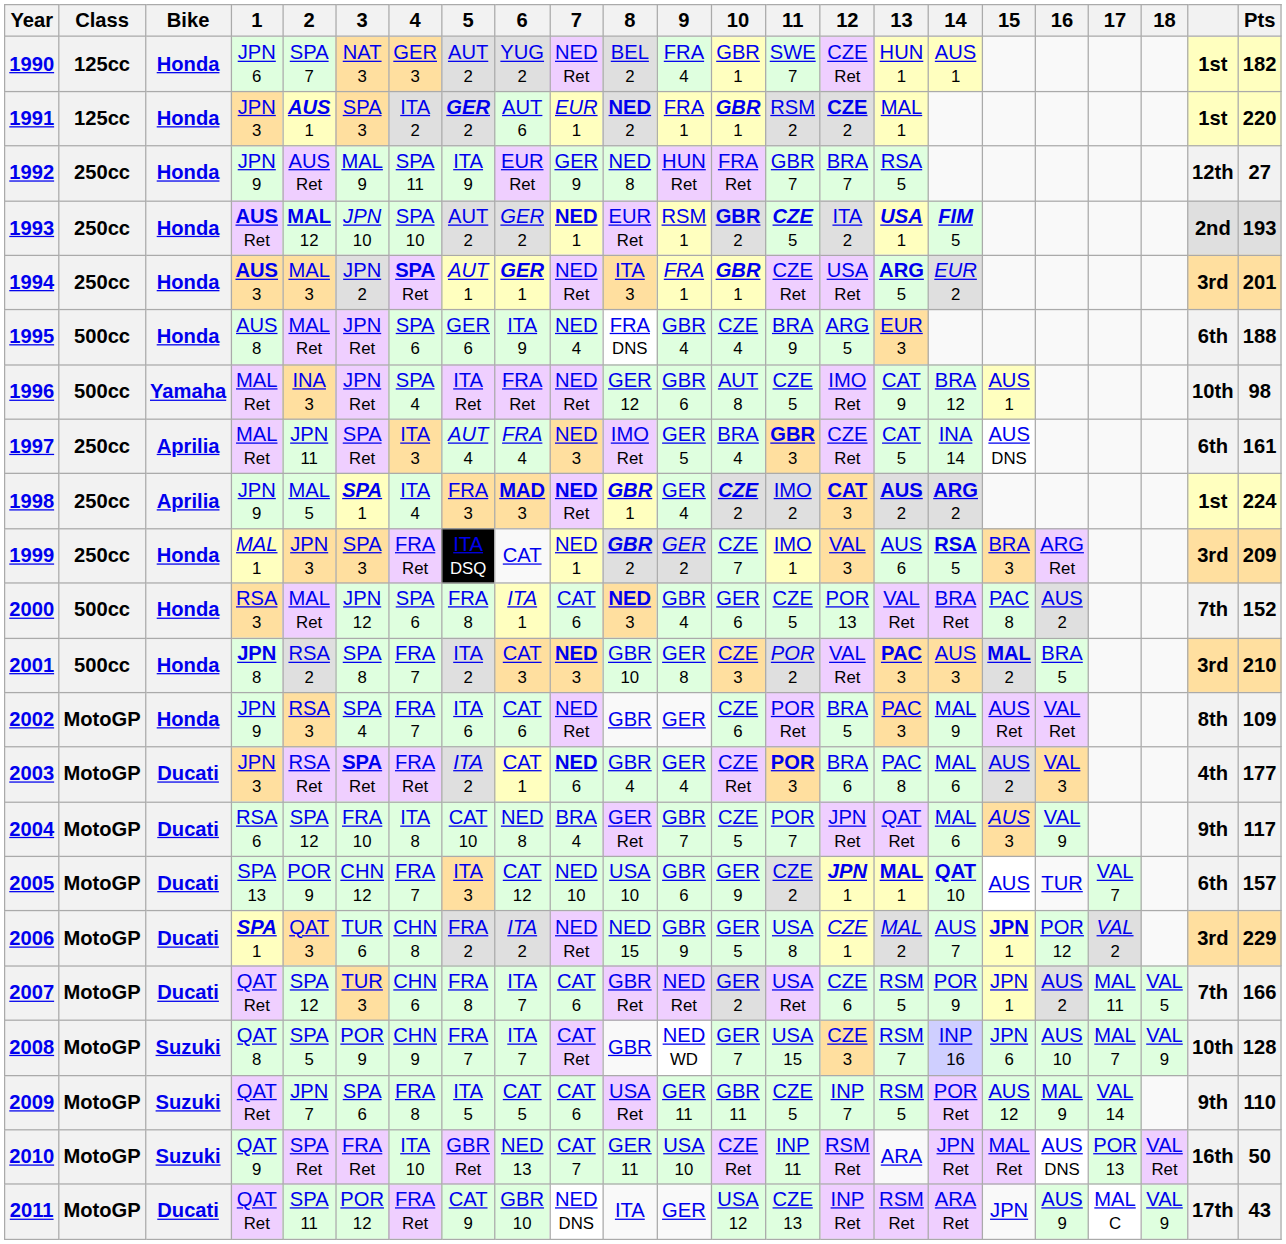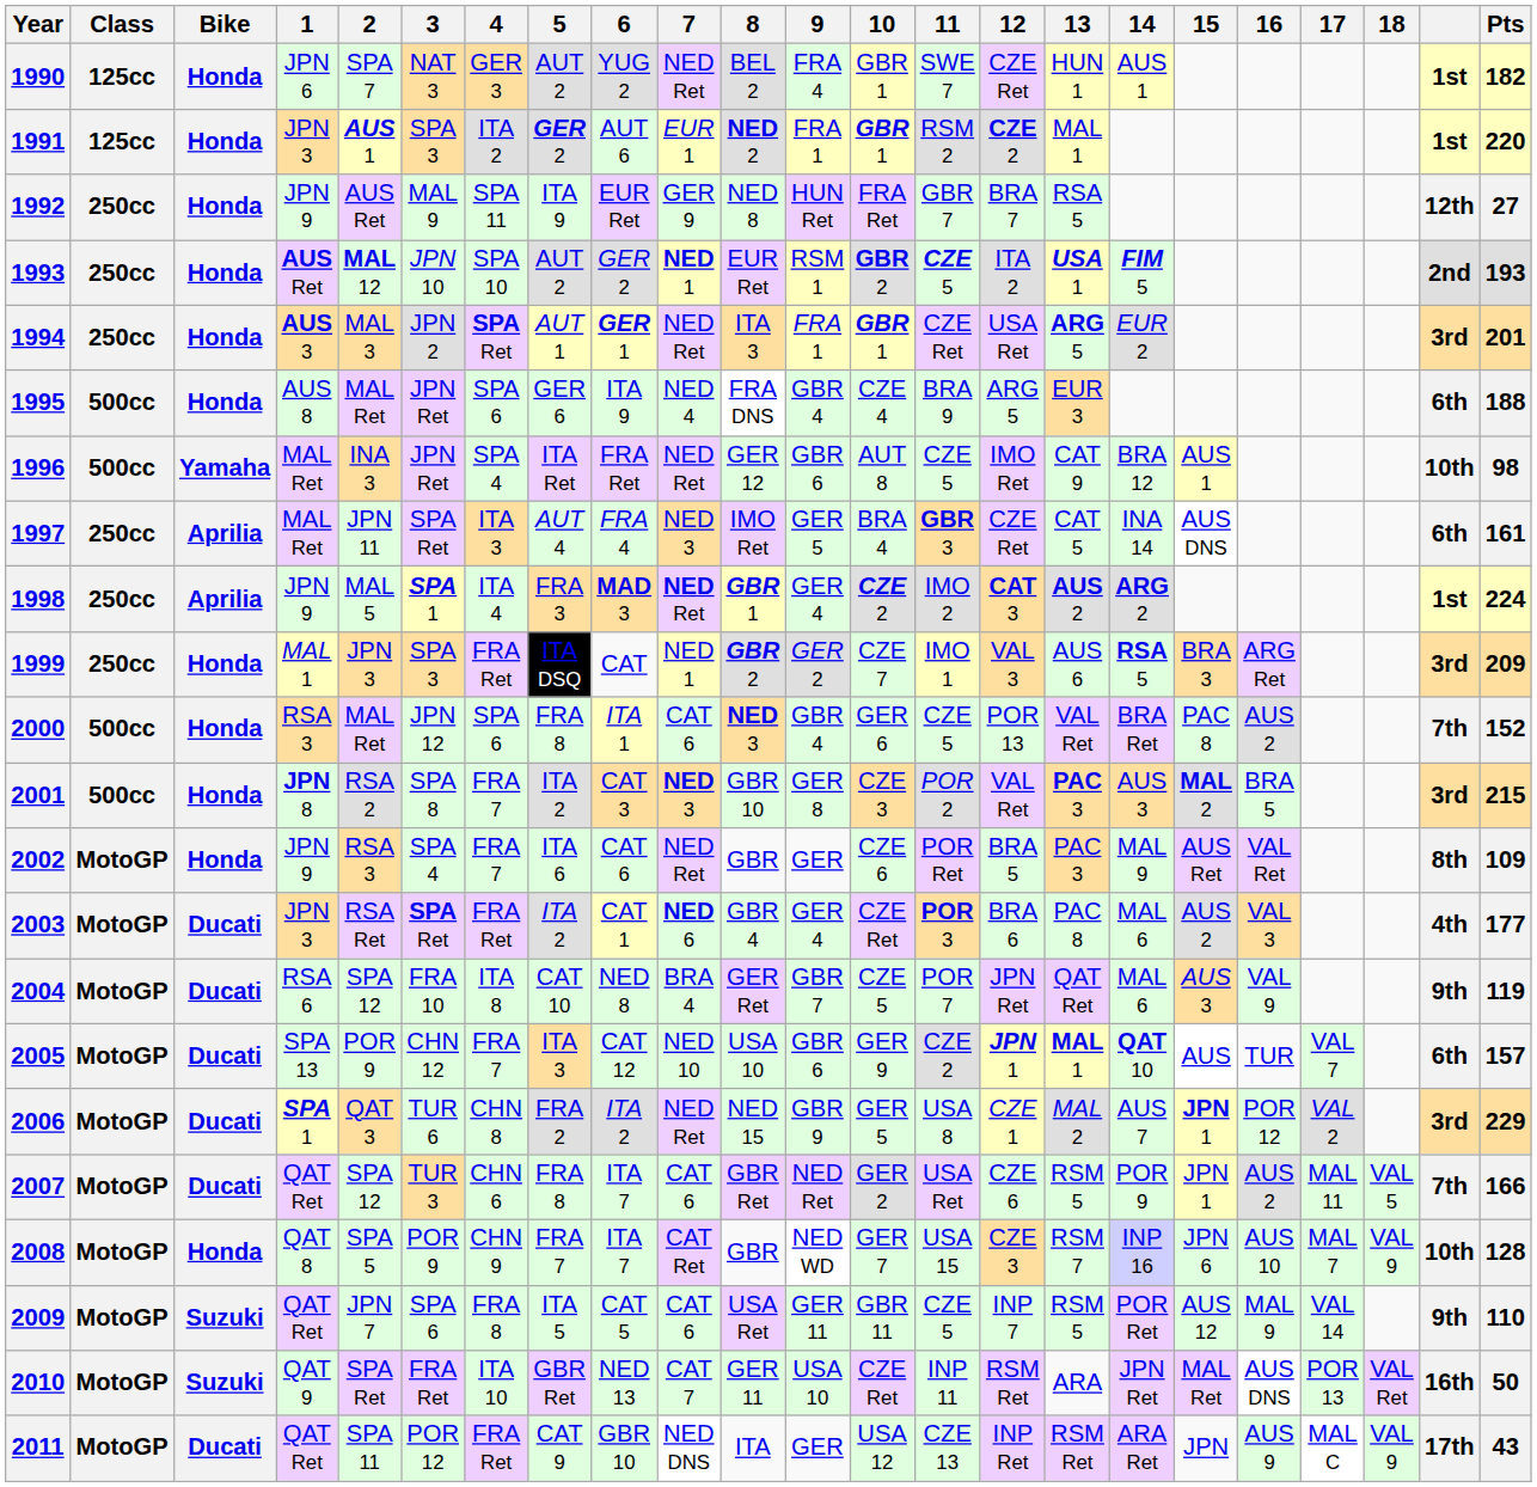2001 | Pts: 210 -> 215
2004 | Pts: 117 -> 119
2008 | Bike: Suzuki -> Honda
